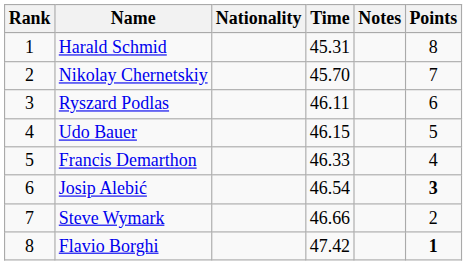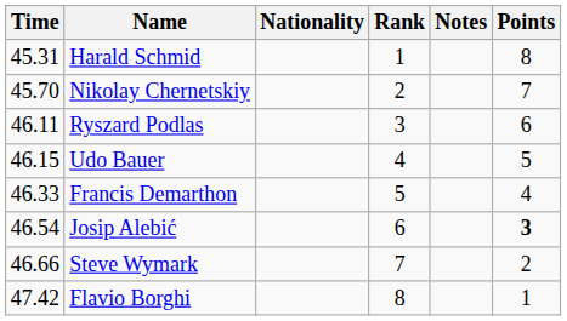columns swapped: Rank <-> Time
Flavio Borghi | Points: bold -> normal
